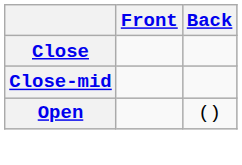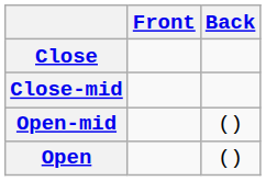+ row: Open-mid | ()
